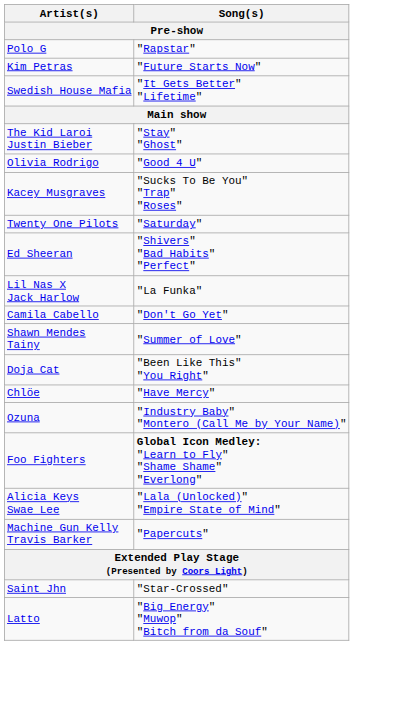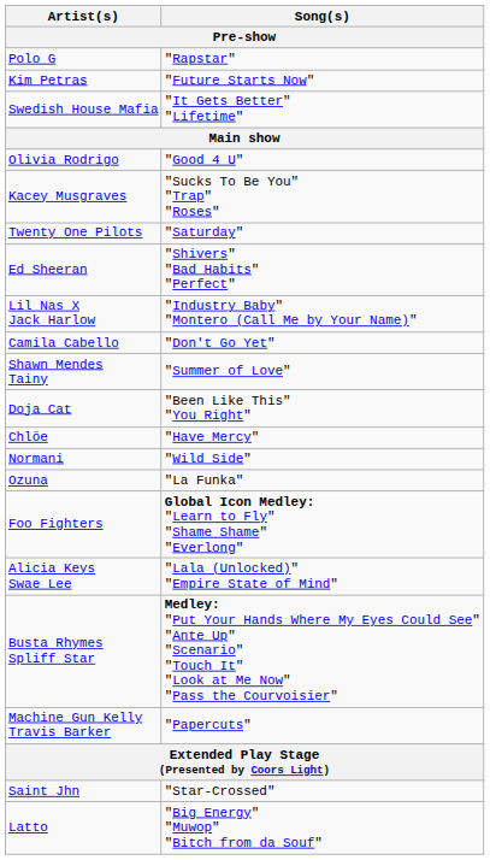- row: The Kid Laroi Justin Bieber | "Stay" "Ghost"
Lil Nas X Jack Harlow | Song(s): "La Funka" -> "Industry Baby" "Montero (Call Me by Your Name)"
+ row: Normani | "Wild Side"
Ozuna | Song(s): "Industry Baby" "Montero (Call Me by Your Name)" -> "La Funka"
+ row: Busta Rhymes Spliff Star | Medley: "Put Your Hands Where My Eyes Could See" "Ante Up" "Scenario" "Touch It" "Look at Me Now" "Pass the Courvoisier"
